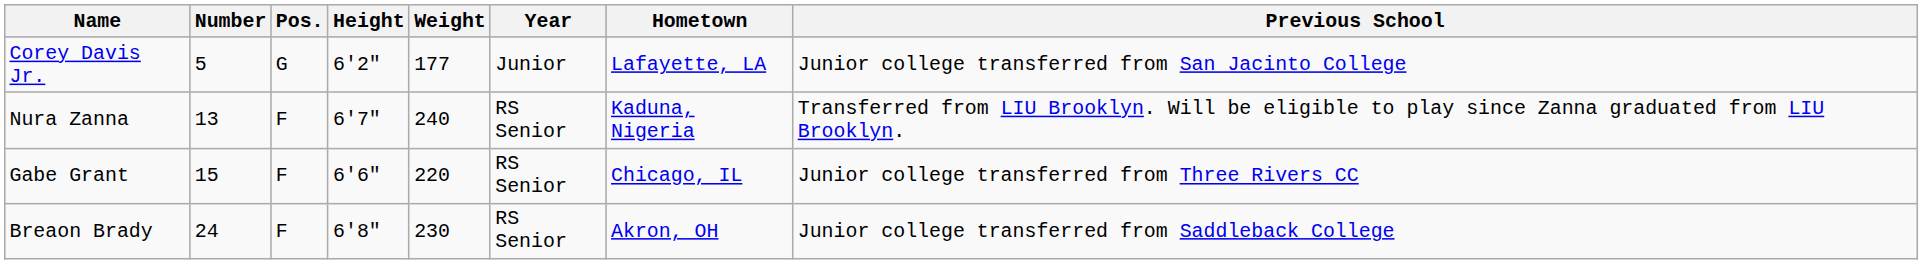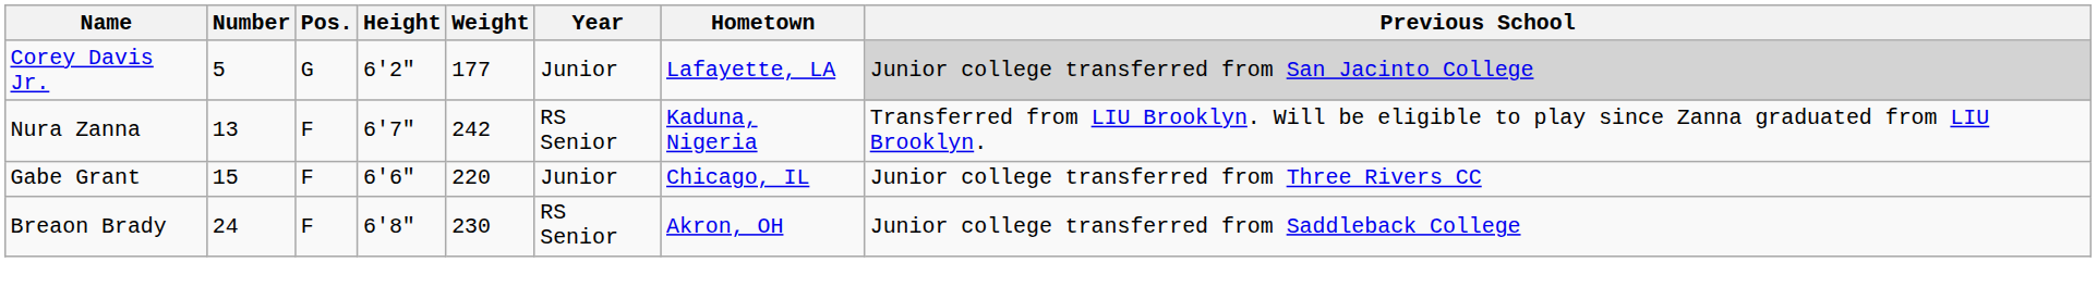Corey Davis Jr. | Previous School: no background -> lightgrey background
Nura Zanna | Weight: 240 -> 242
Gabe Grant | Year: RS Senior -> Junior
